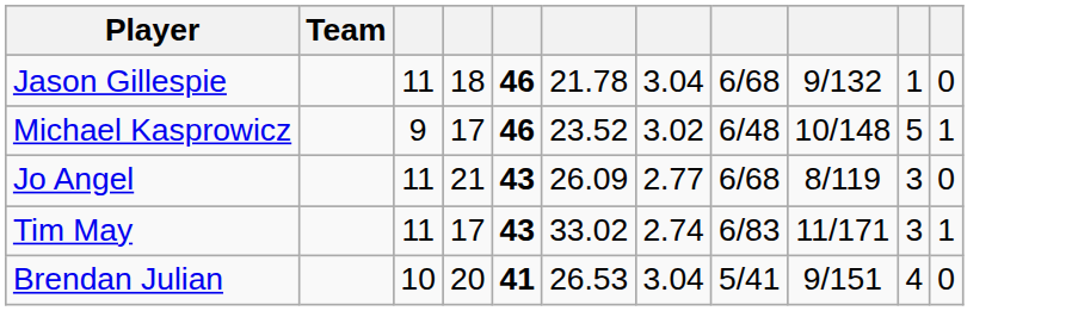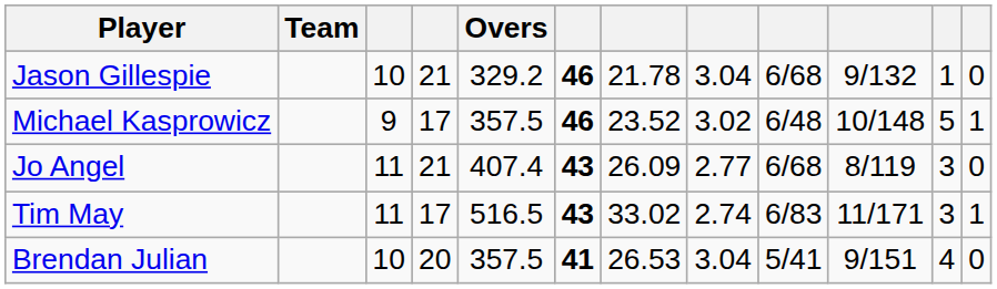+ column: Overs | 329.2 | 357.5 | 407.4 | 516.5 | 357.5
Jason Gillespie | column 3: 11 -> 10
Jason Gillespie | column 4: 18 -> 21
